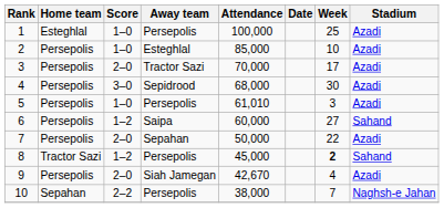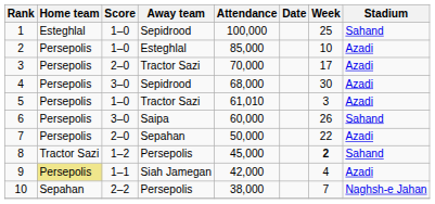1 | Away team: Persepolis -> Sepidrood
1 | Stadium: Azadi -> Sahand
5 | Away team: Persepolis -> Tractor Sazi
6 | Score: 1–2 -> 3–0
6 | Week: 27 -> 26
9 | Home team: no background -> khaki background
9 | Score: 2–0 -> 1–1
9 | Attendance: 42,670 -> 42,000
